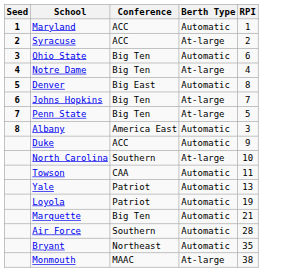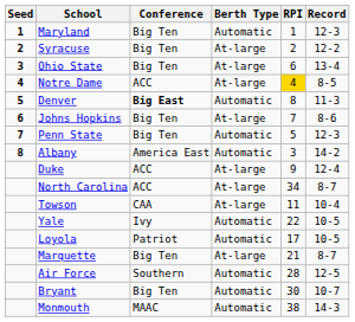+ column: Record | 12-3 | 12-2 | 13-4 | 8-5 | 11-3 | 8-6 | 12-3 | 14-2 | 12-4 | 8-7 | 10-4 | 10-5 | 10-5 | 8-7 | 12-5 | 10-7 | 14-3
Maryland | Conference: ACC -> Big Ten
Syracuse | Conference: ACC -> Big Ten
Ohio State | Berth Type: Automatic -> At-large
Notre Dame | Conference: Big Ten -> ACC
Notre Dame | RPI: no background -> gold background
Denver | Conference: normal -> bold
Penn State | Berth Type: At-large -> Automatic
Duke | Berth Type: Automatic -> At-large
North Carolina | Conference: Southern -> ACC
North Carolina | RPI: 10 -> 34
Towson | Berth Type: Automatic -> At-large
Yale | Conference: Patriot -> Ivy
Yale | RPI: 13 -> 22
Loyola | RPI: 19 -> 17
Marquette | Berth Type: Automatic -> At-large
Bryant | Conference: Northeast -> Big Ten
Bryant | RPI: 35 -> 30
Monmouth | Berth Type: At-large -> Automatic
